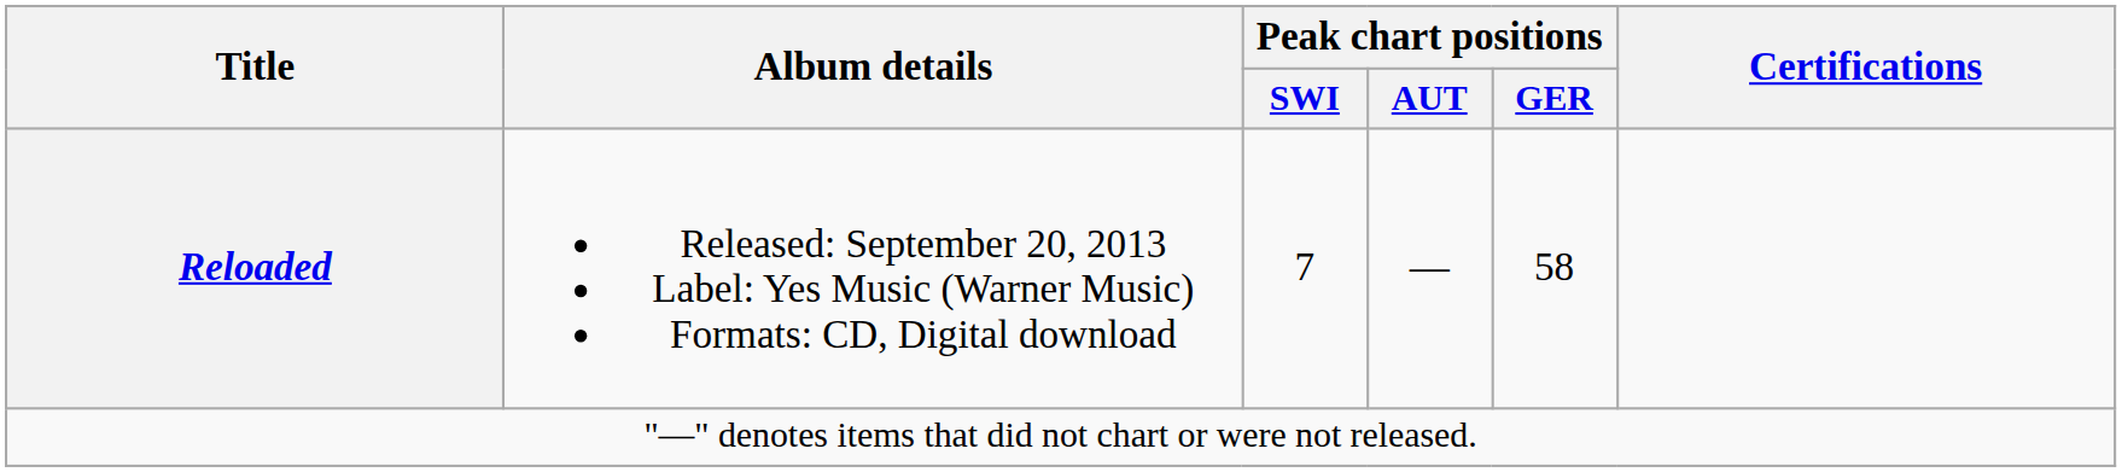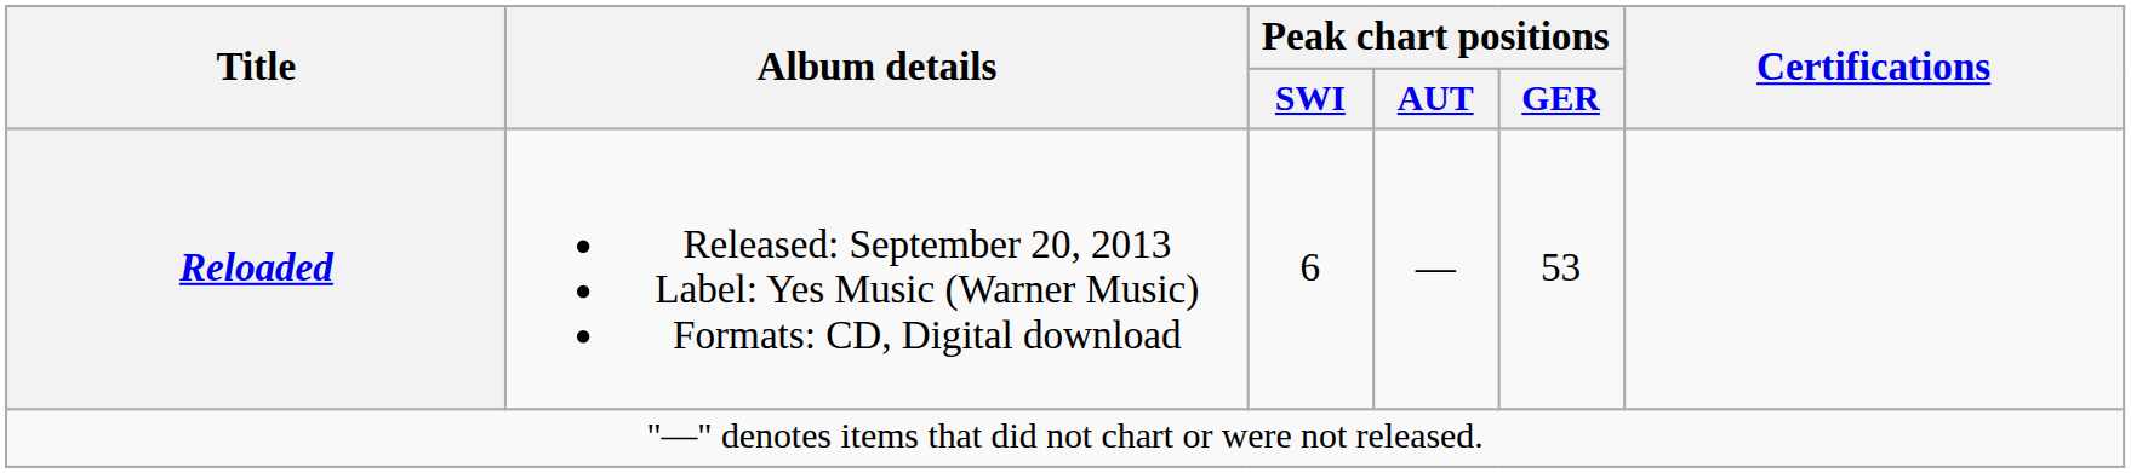Reloaded | Peak chart positions / SWI: 7 -> 6
Reloaded | Peak chart positions / GER: 58 -> 53
